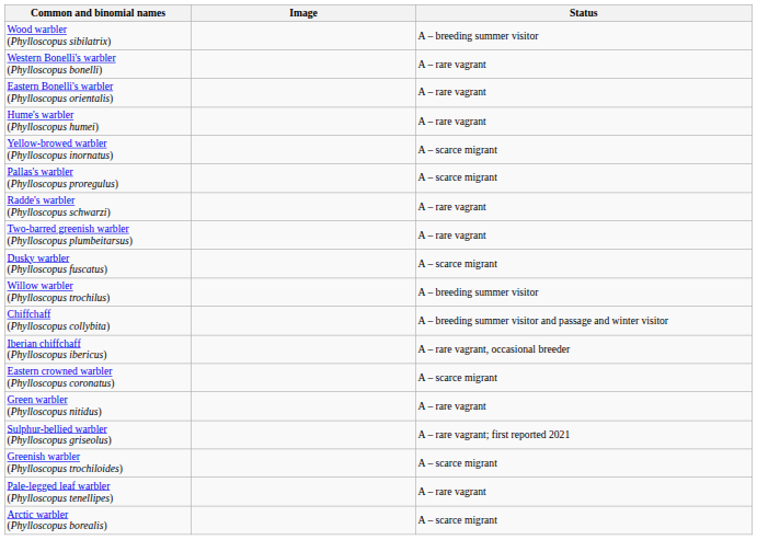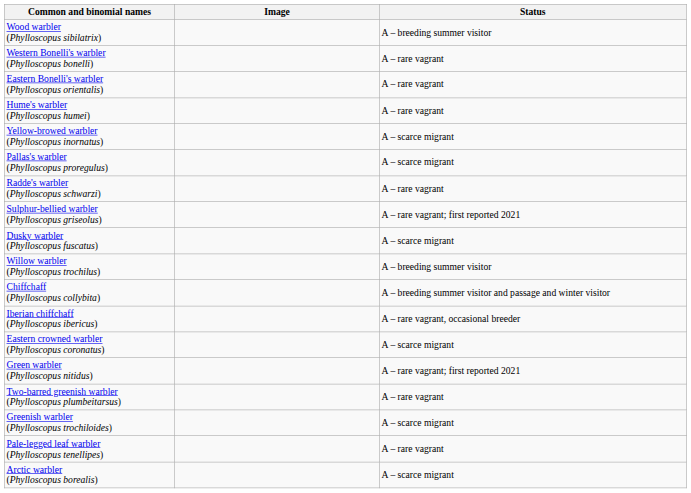rows swapped: Sulphur-bellied warbler (Phylloscopus griseolus) <-> Two-barred greenish warbler (Phylloscopus plumbeitarsus)
Green warbler (Phylloscopus nitidus) | Status: A – rare vagrant -> A – rare vagrant; first reported 2021
